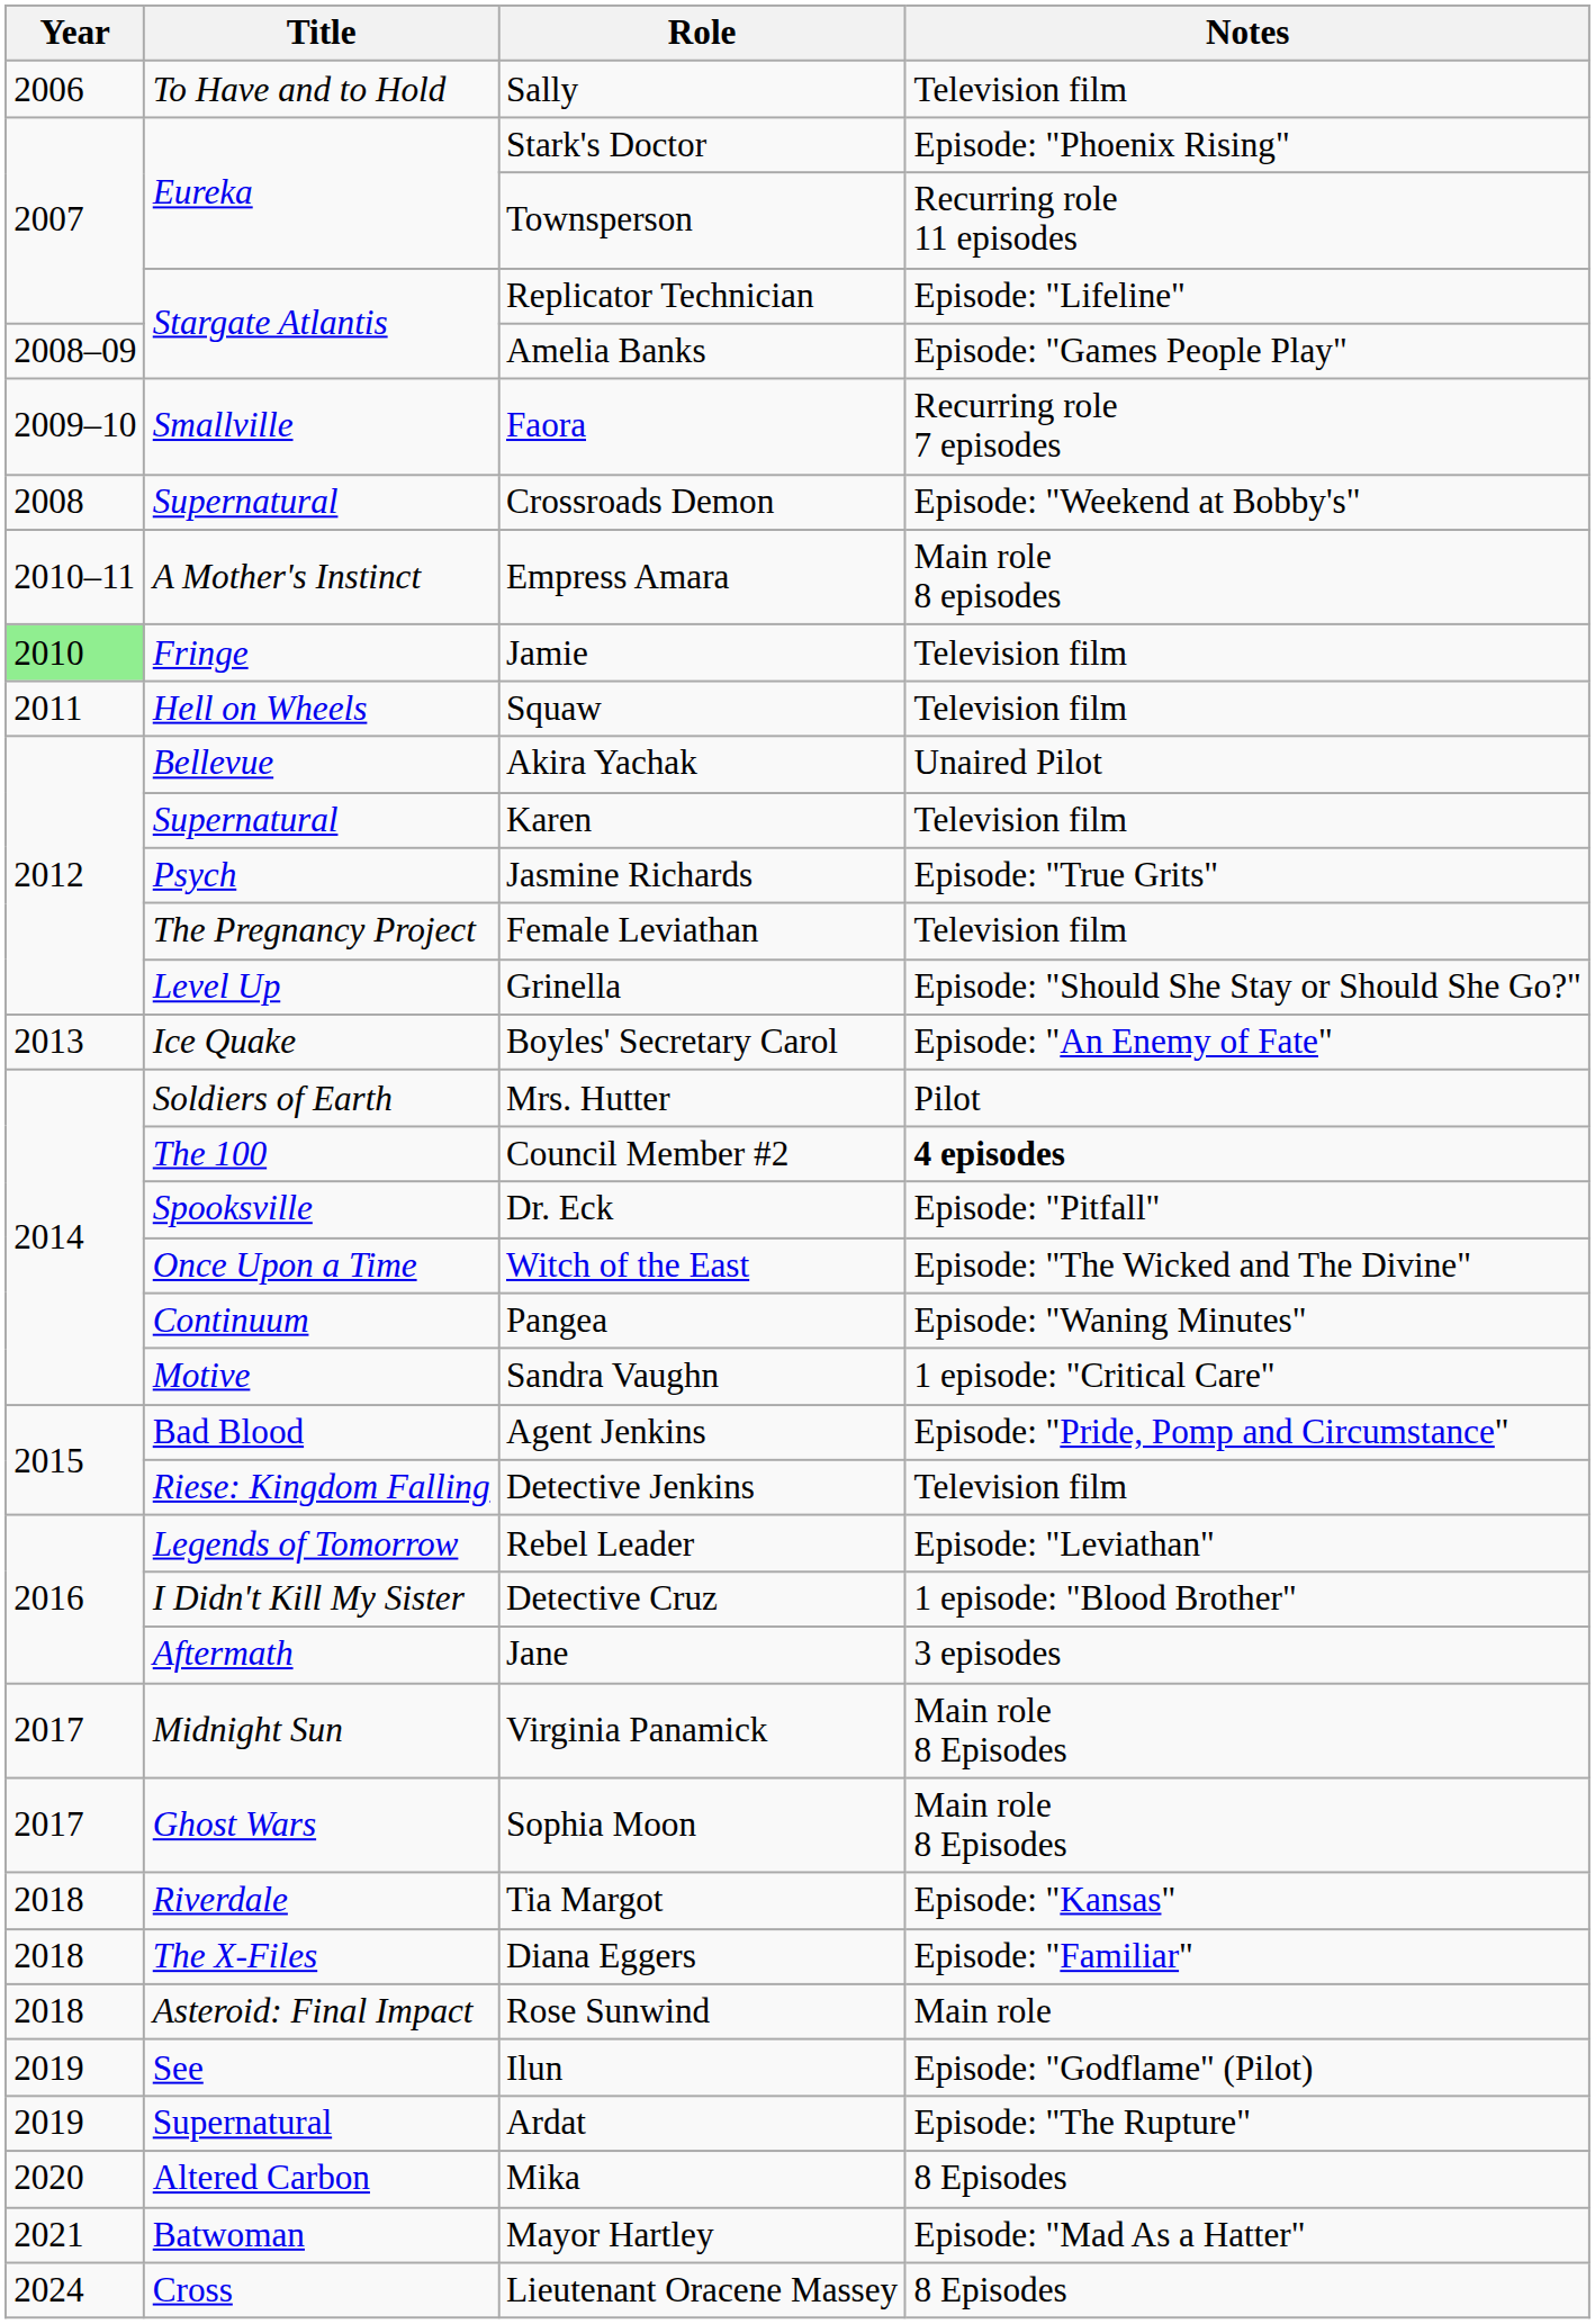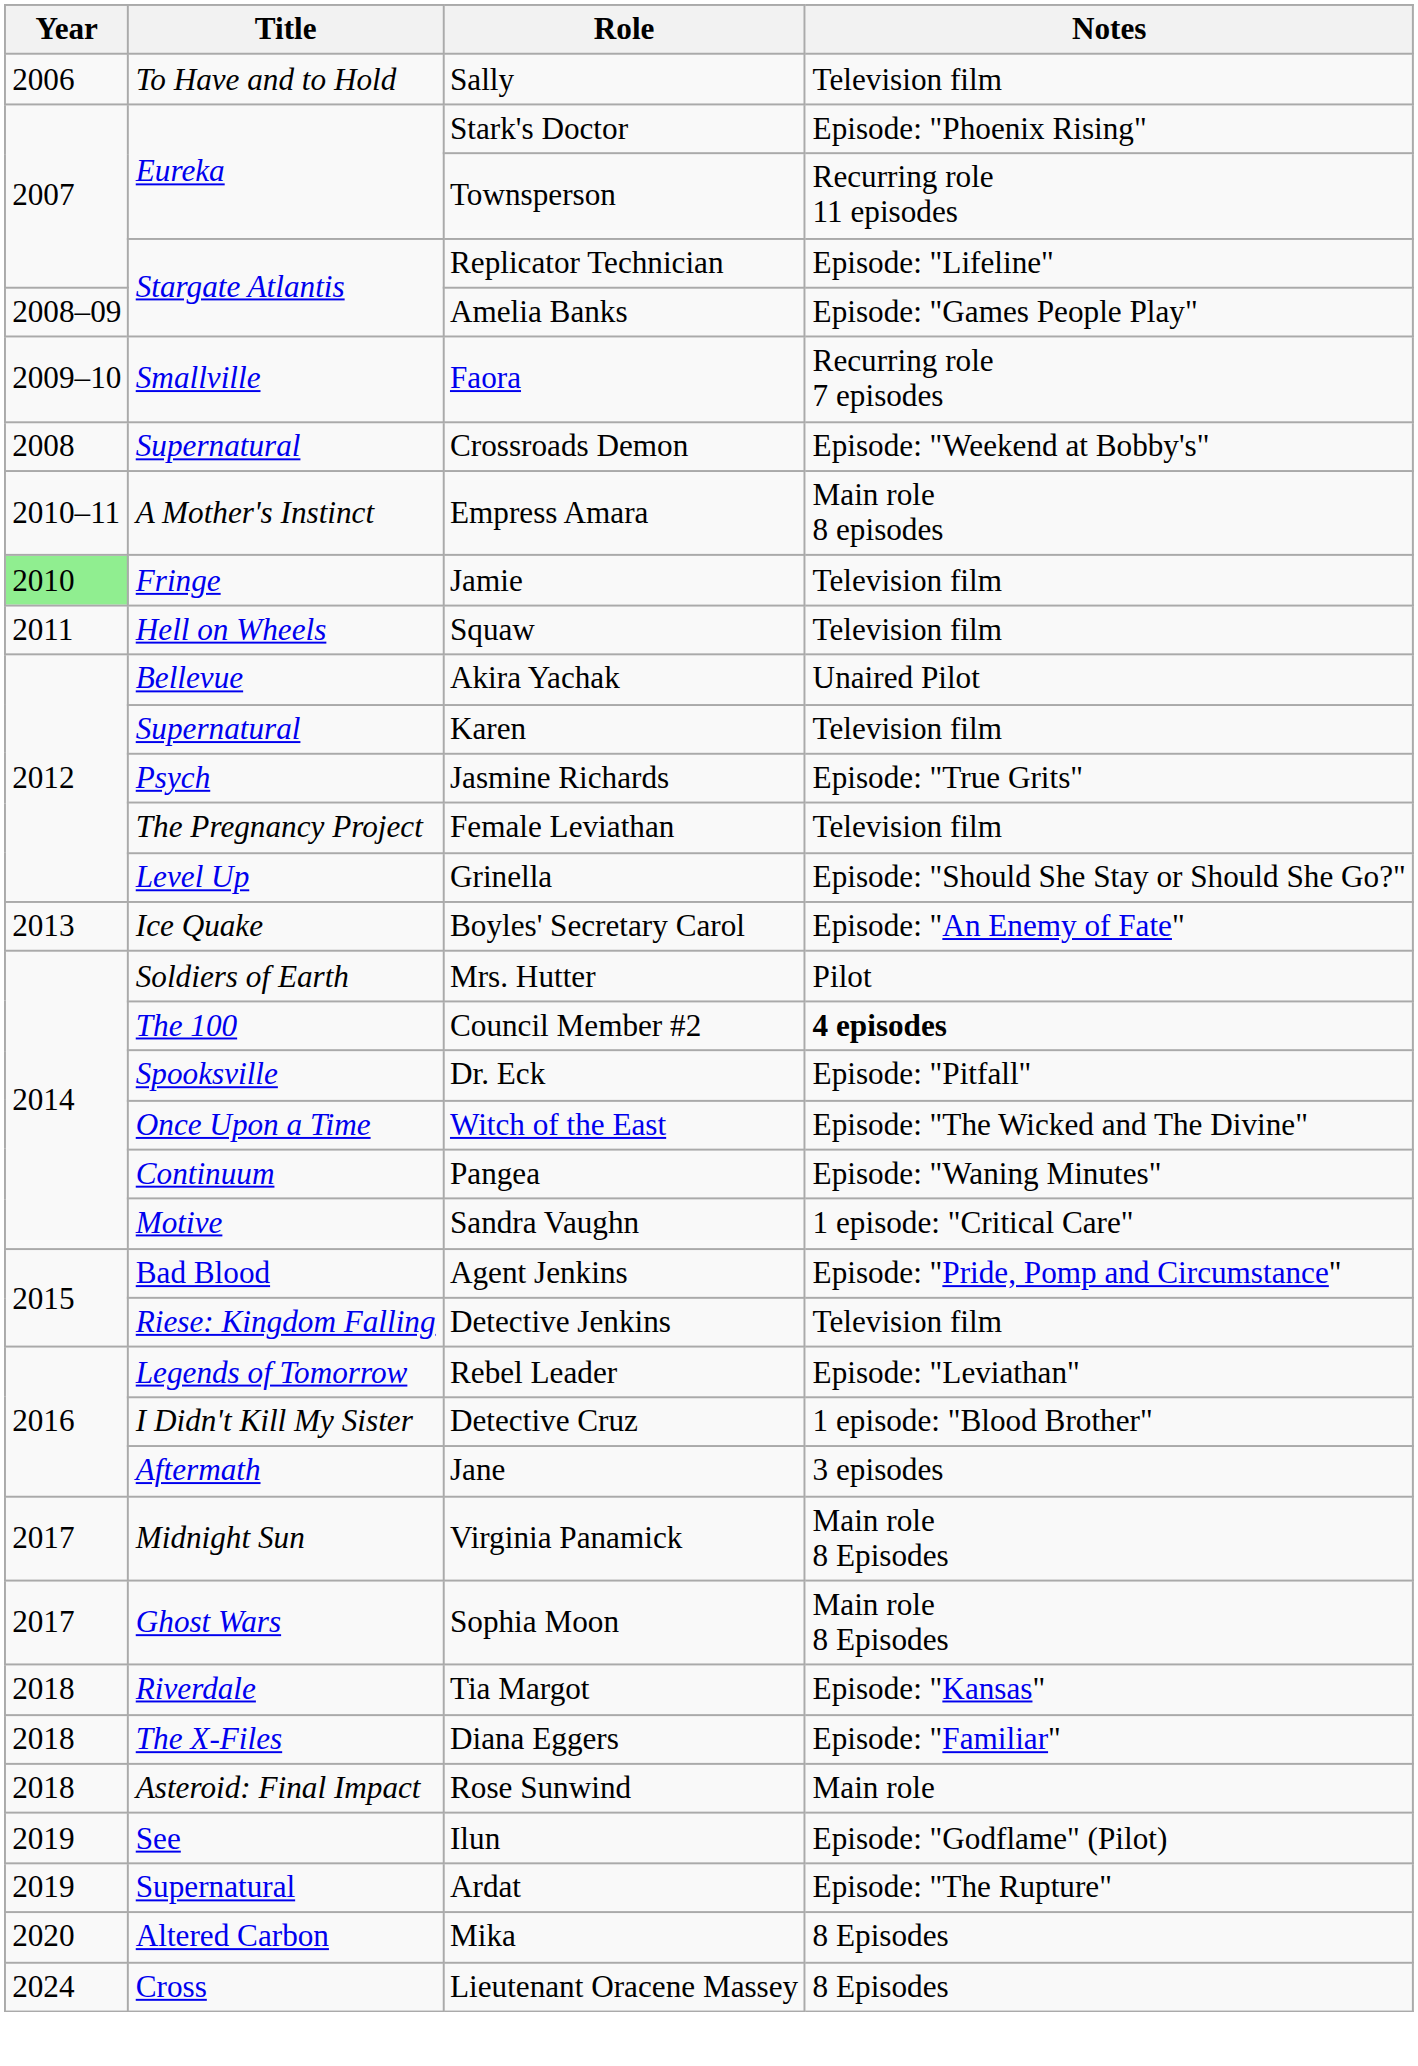- row: 2021 | Batwoman | Mayor Hartley | Episode: "Mad As a Hatter"
